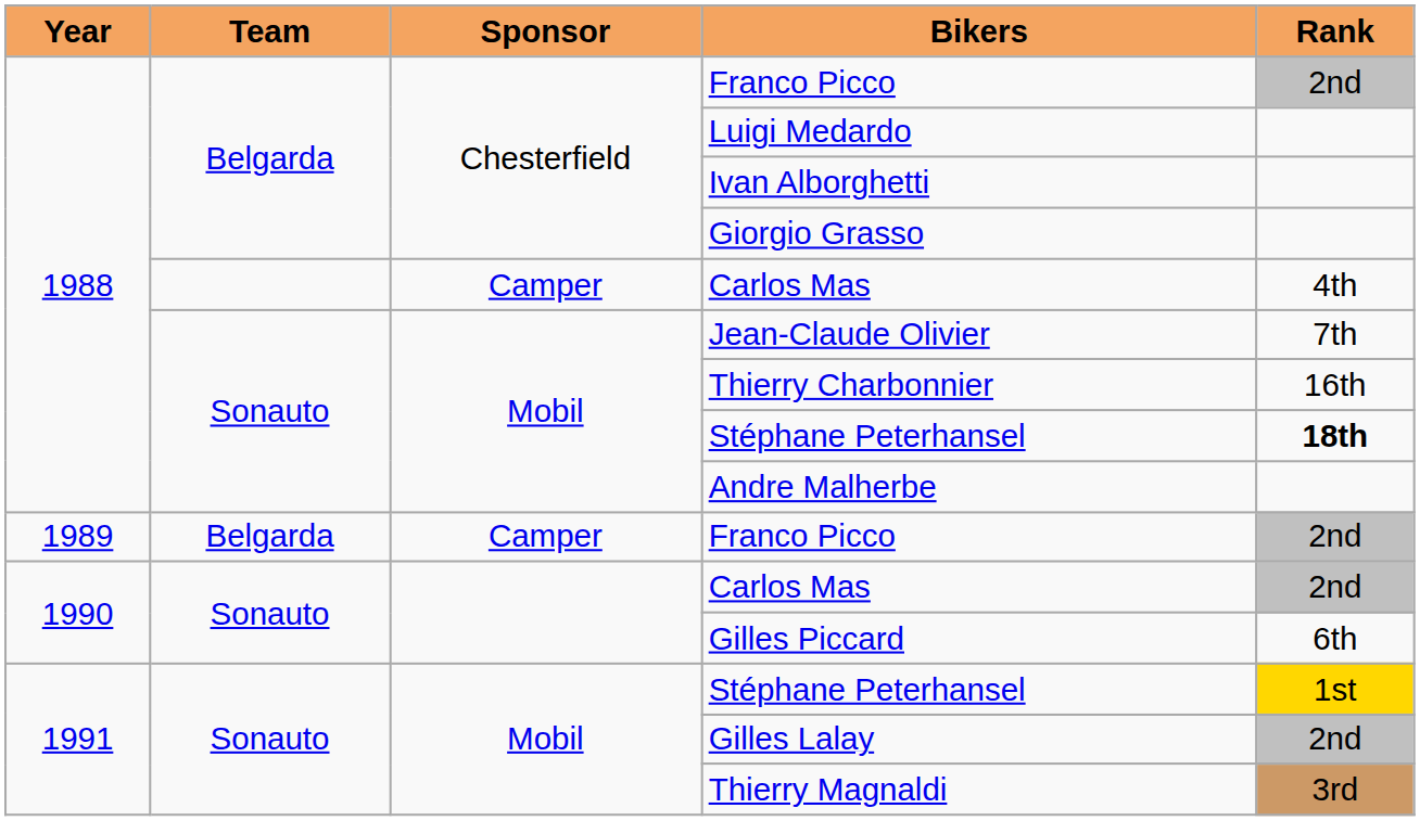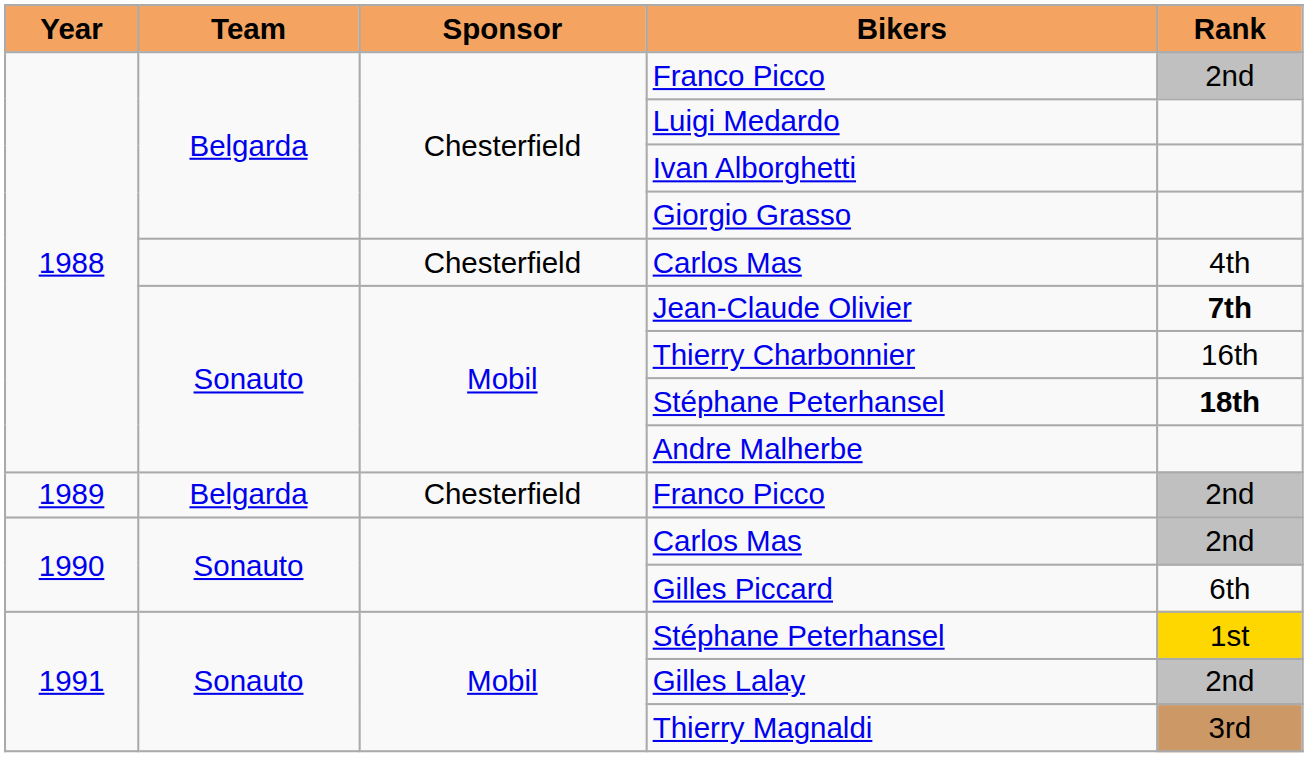1988 / Carlos Mas | Sponsor: Camper -> Chesterfield
Jean-Claude Olivier | Rank: normal -> bold
1989 / Franco Picco | Sponsor: Camper -> Chesterfield
